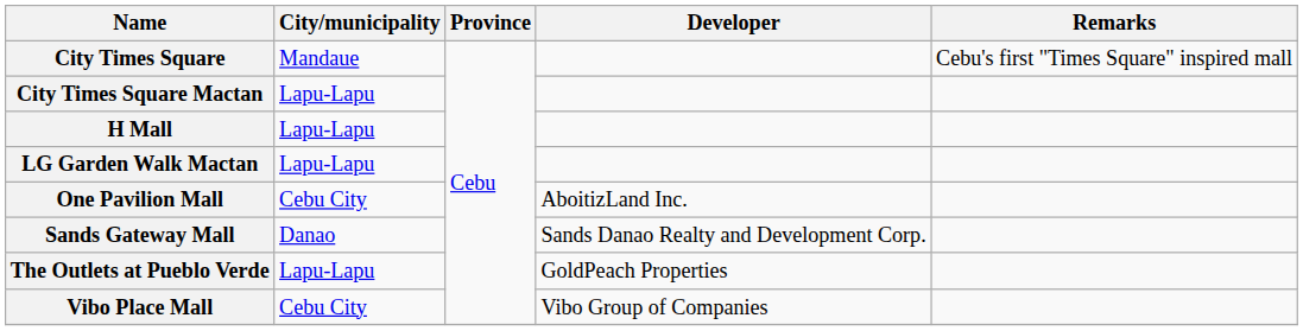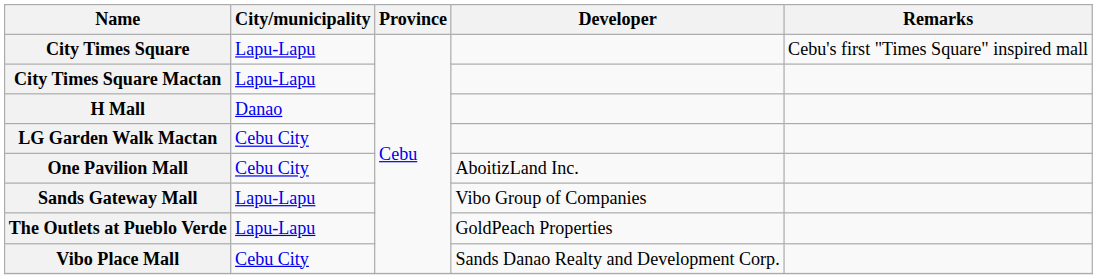City Times Square | City/municipality: Mandaue -> Lapu-Lapu
H Mall | City/municipality: Lapu-Lapu -> Danao
LG Garden Walk Mactan | City/municipality: Lapu-Lapu -> Cebu City
Sands Gateway Mall | City/municipality: Danao -> Lapu-Lapu
Sands Gateway Mall | Developer: Sands Danao Realty and Development Corp. -> Vibo Group of Companies
Vibo Place Mall | Developer: Vibo Group of Companies -> Sands Danao Realty and Development Corp.
